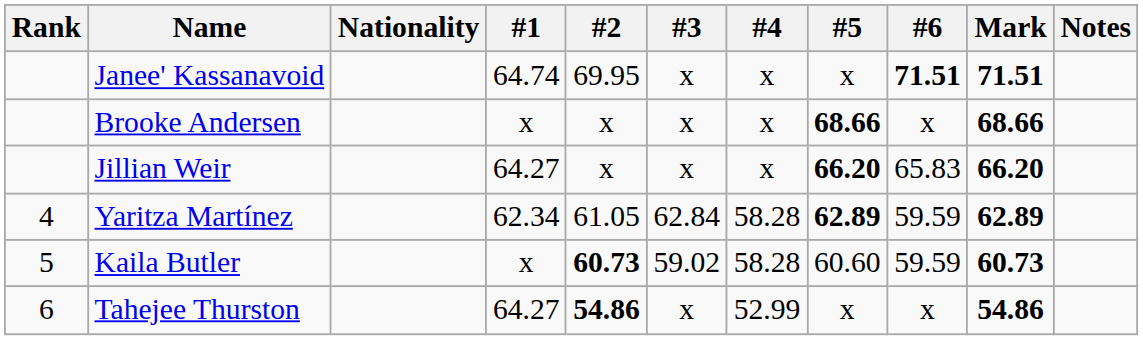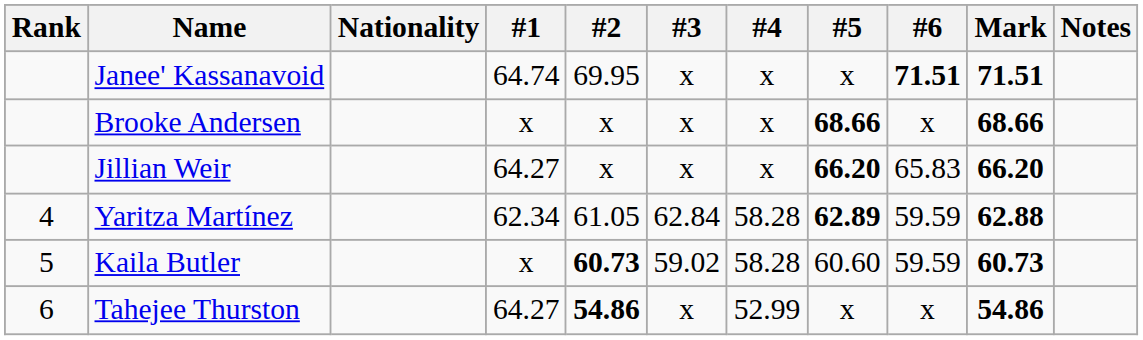Yaritza Martínez | Mark: 62.89 -> 62.88
